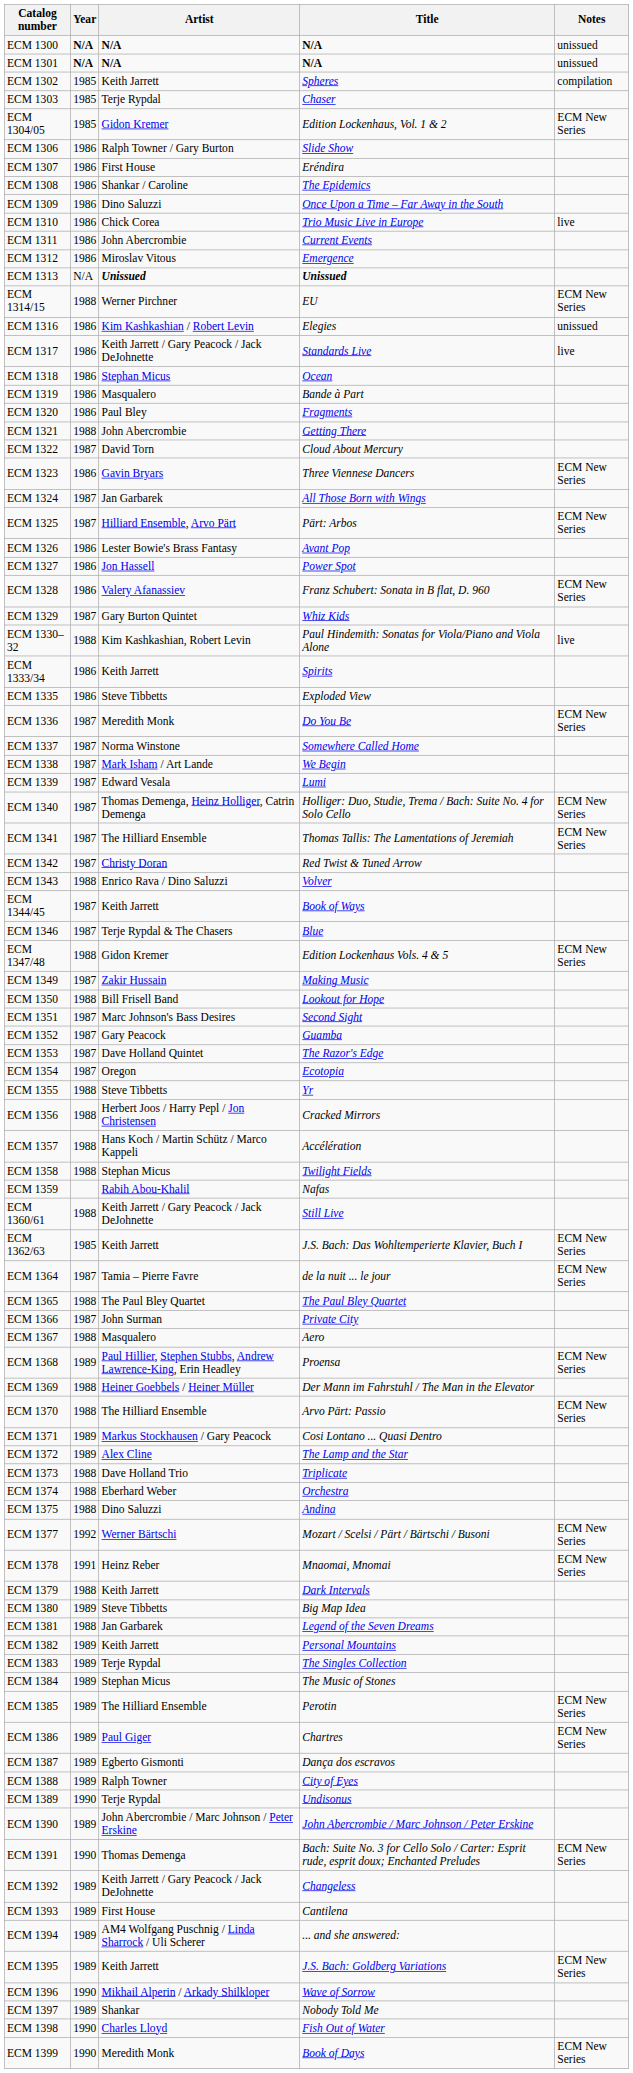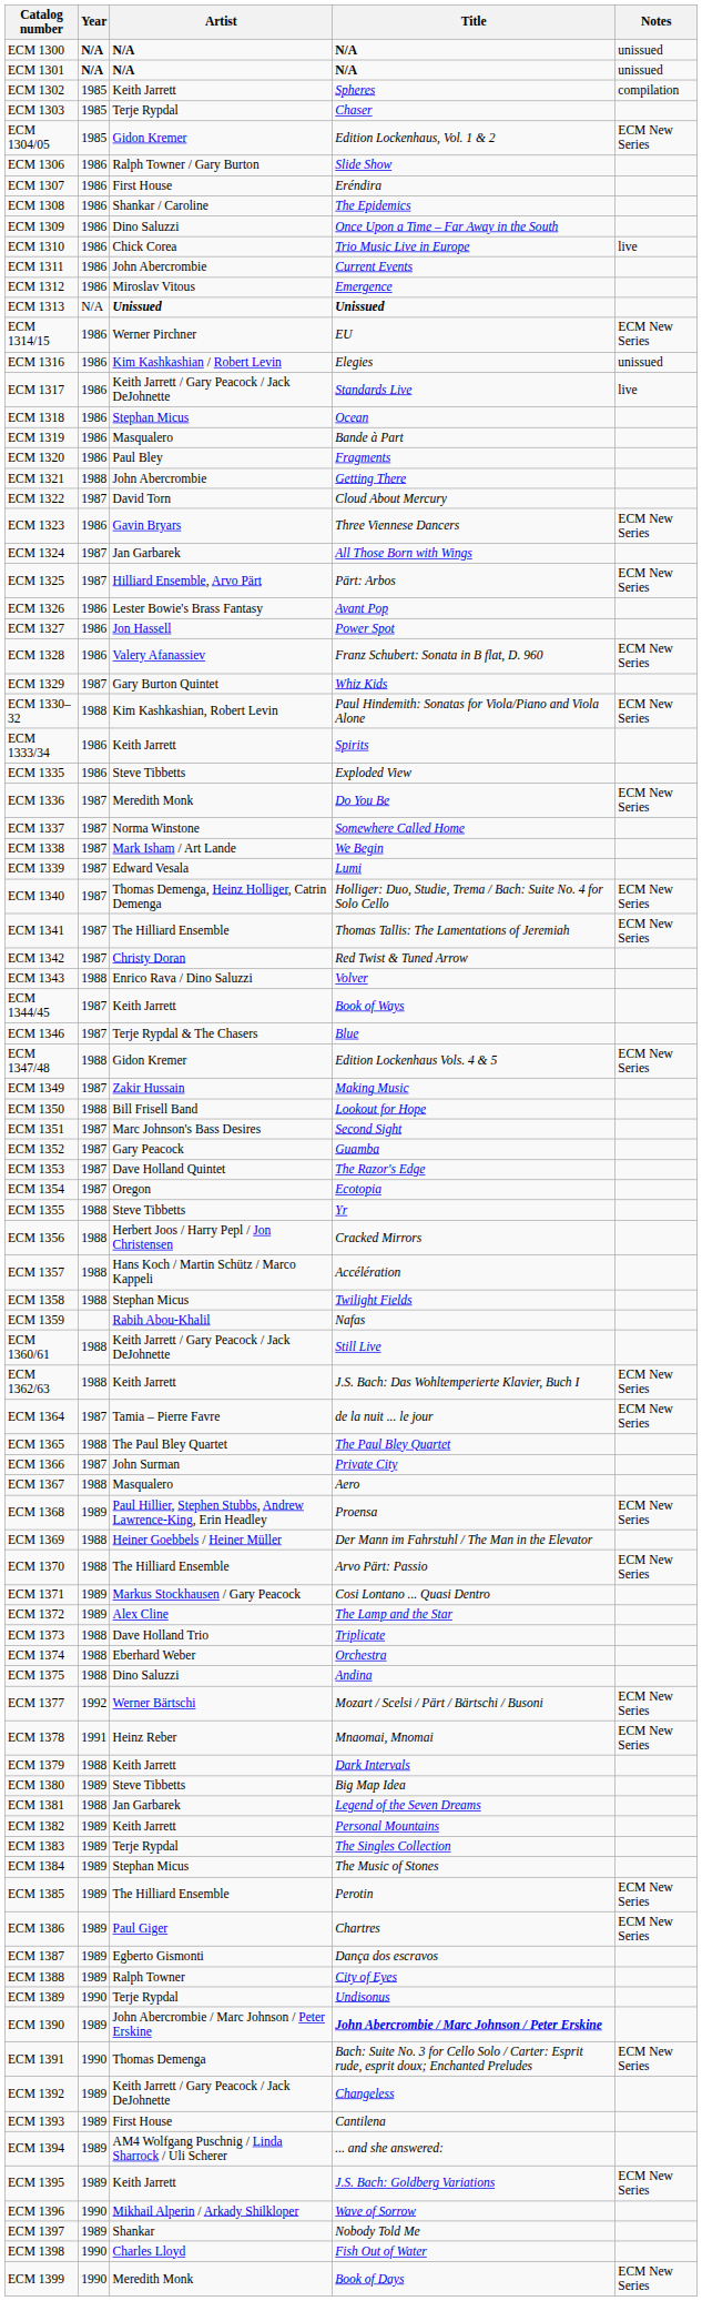ECM 1314/15 | Year: 1988 -> 1986
ECM 1330–32 | Notes: live -> ECM New Series
ECM 1362/63 | Year: 1985 -> 1988
ECM 1390 | Title: normal -> bold
